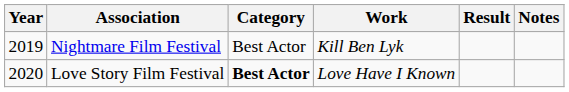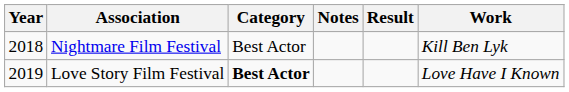columns swapped: Work <-> Notes
Nightmare Film Festival | Year: 2019 -> 2018
Love Story Film Festival | Year: 2020 -> 2019
